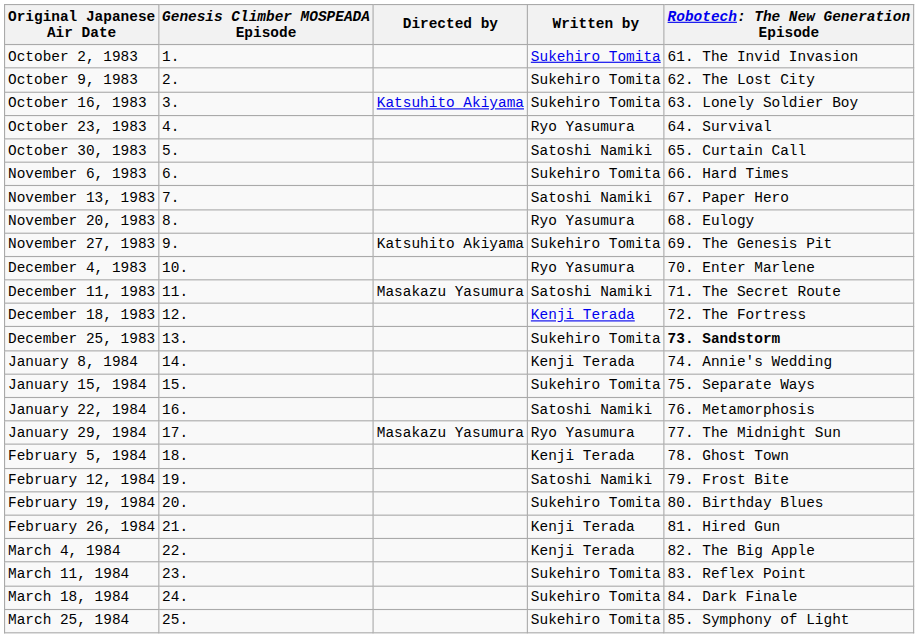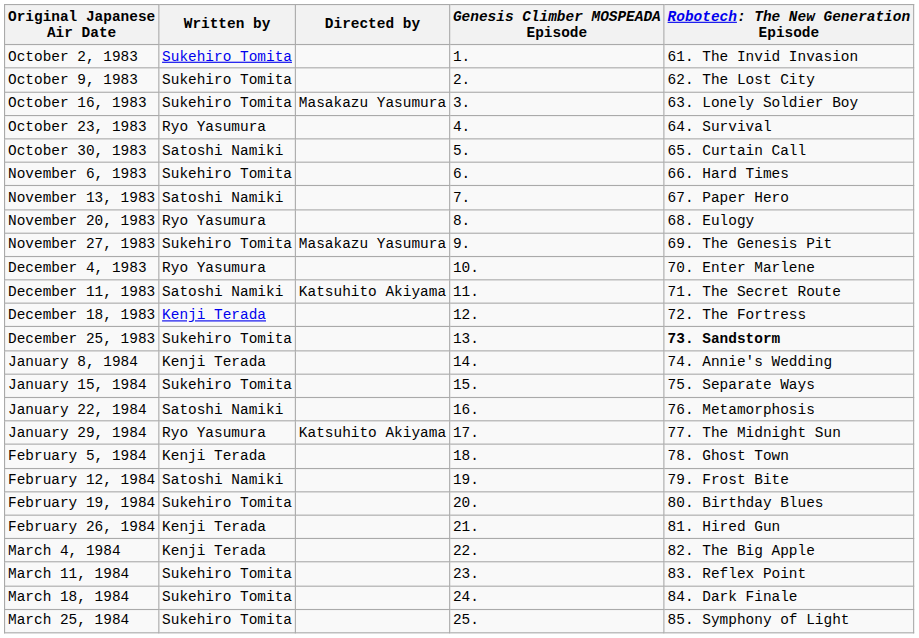columns swapped: Genesis Climber MOSPEADA Episode <-> Written by
October 16, 1983 | Directed by: Katsuhito Akiyama -> Masakazu Yasumura
November 27, 1983 | Directed by: Katsuhito Akiyama -> Masakazu Yasumura
December 11, 1983 | Directed by: Masakazu Yasumura -> Katsuhito Akiyama
January 29, 1984 | Directed by: Masakazu Yasumura -> Katsuhito Akiyama
